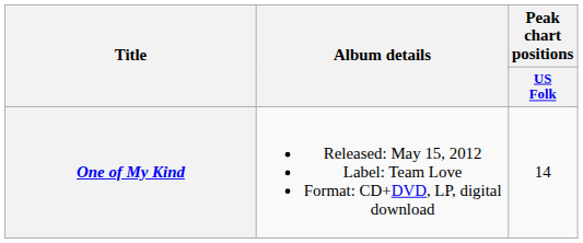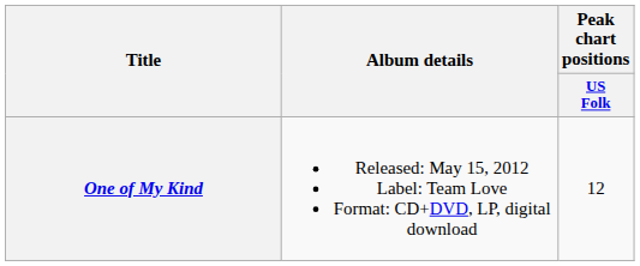One of My Kind | Peak chart positions / US Folk: 14 -> 12
